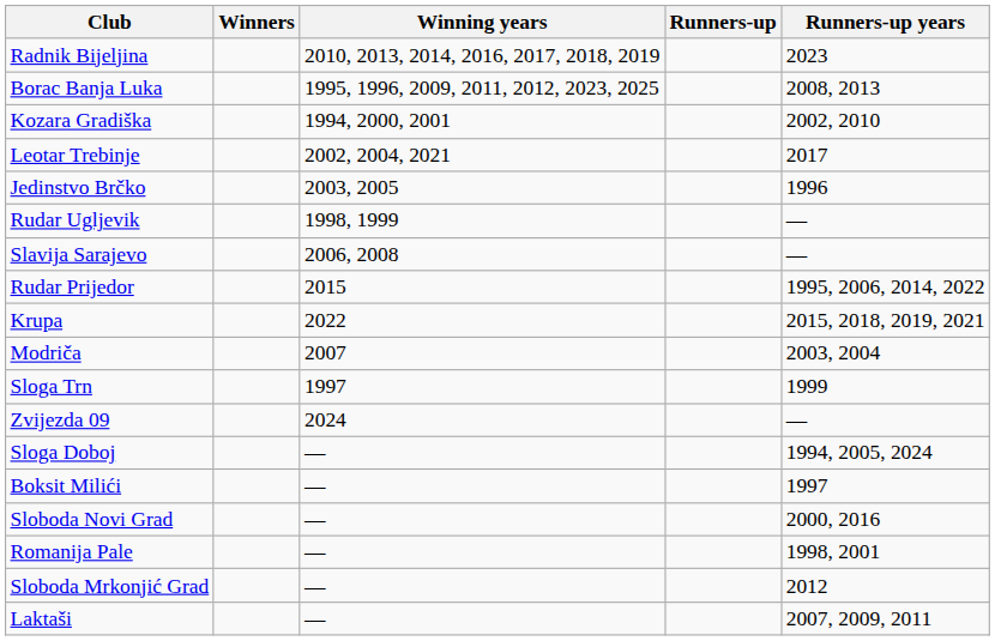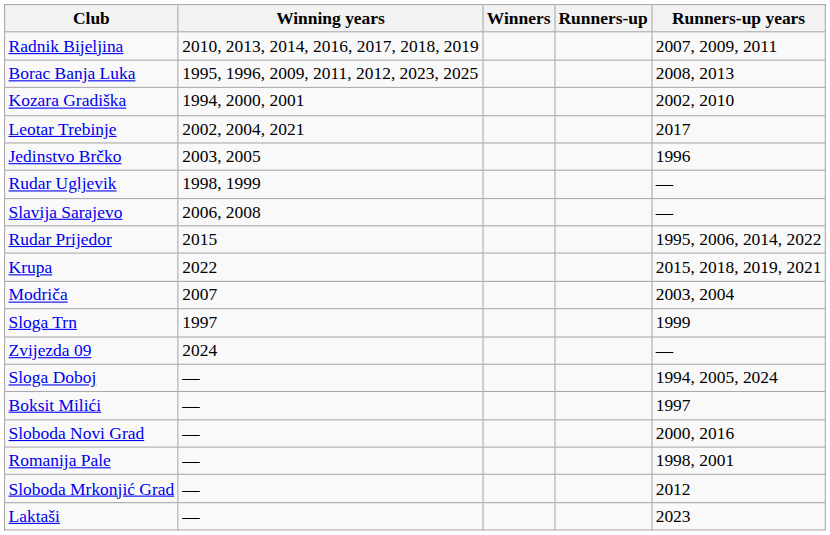columns swapped: Winners <-> Winning years
Radnik Bijeljina | Runners-up years: 2023 -> 2007, 2009, 2011
Laktaši | Runners-up years: 2007, 2009, 2011 -> 2023
